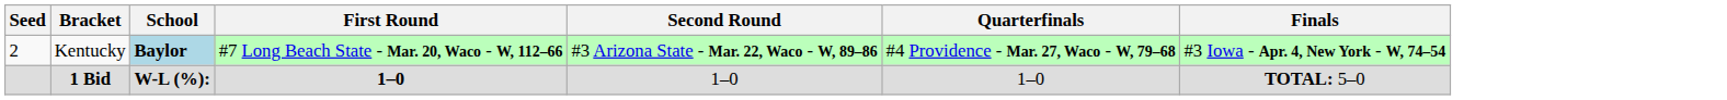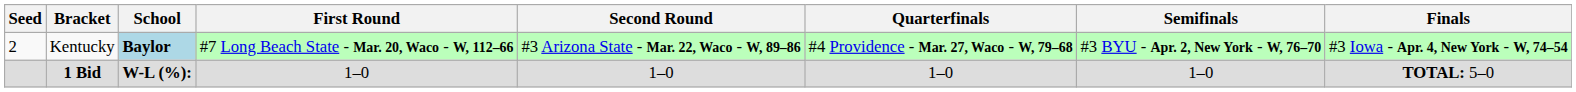+ column: Semifinals | #3 BYU - Apr. 2, New York - W, 76–70 | 1–0
1 Bid | First Round: bold -> normal
